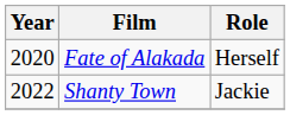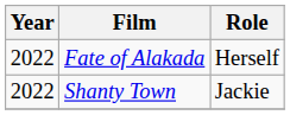Fate of Alakada | Year: 2020 -> 2022
